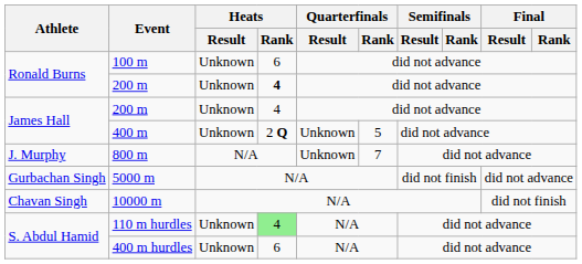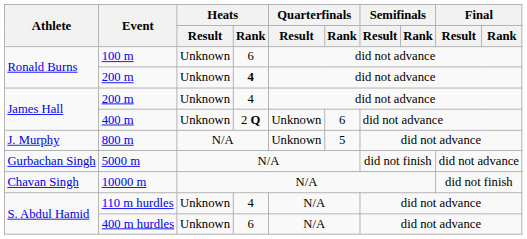400 m | Quarterfinals / Rank: 5 -> 6
800 m | Quarterfinals / Rank: 7 -> 5
110 m hurdles | Heats / Rank: lightgreen background -> no background
